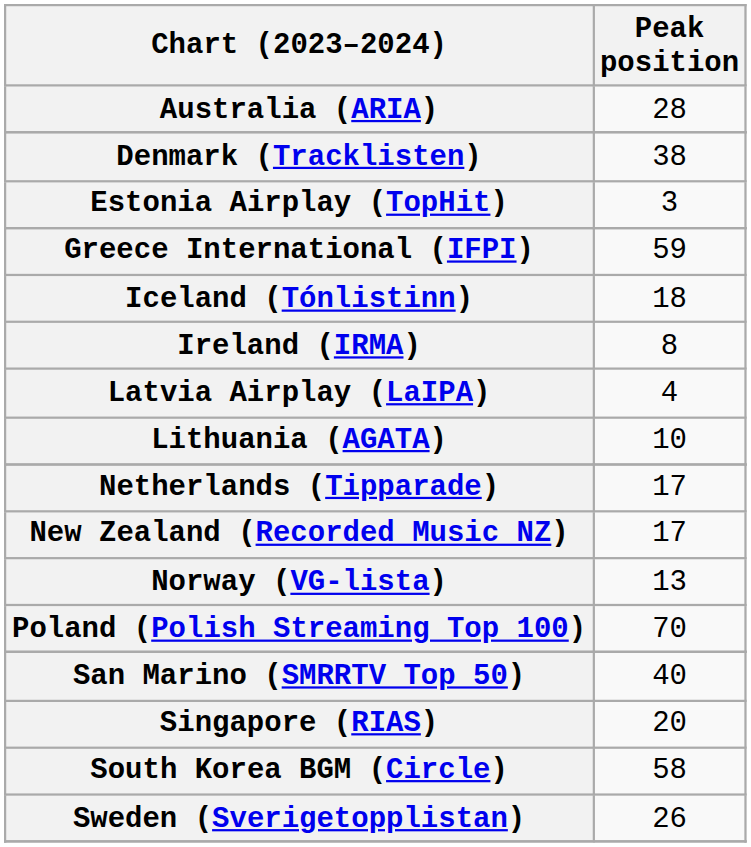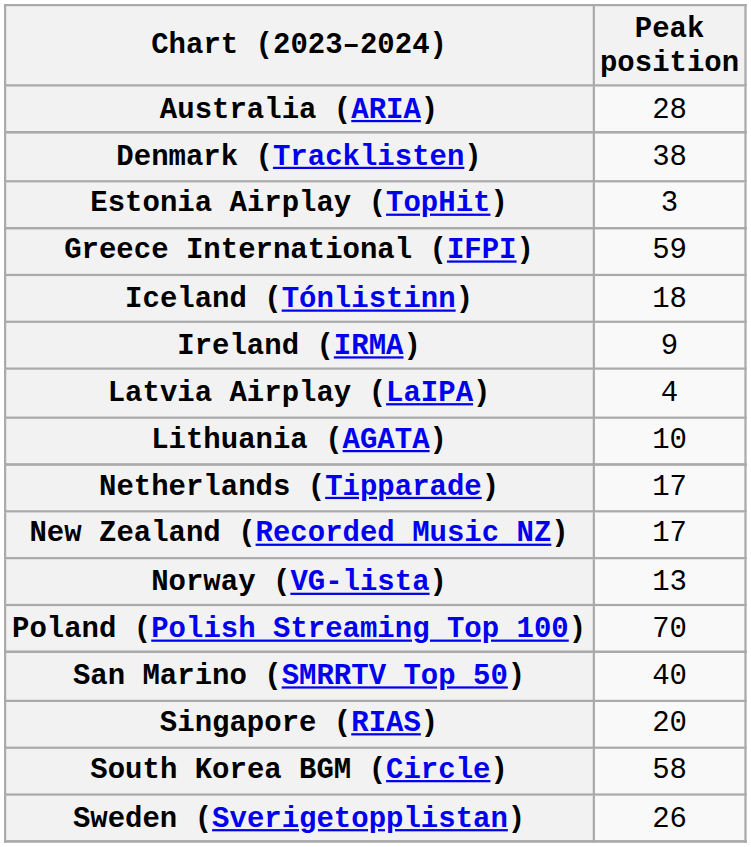Ireland (IRMA) | Peak position: 8 -> 9
